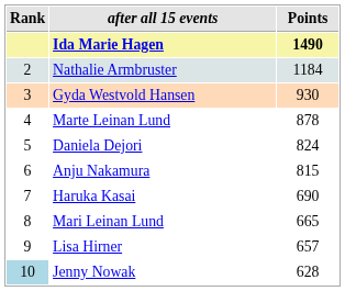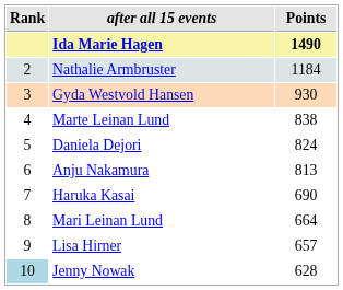Marte Leinan Lund | Points: 878 -> 838
Anju Nakamura | Points: 815 -> 813
Mari Leinan Lund | Points: 665 -> 664
